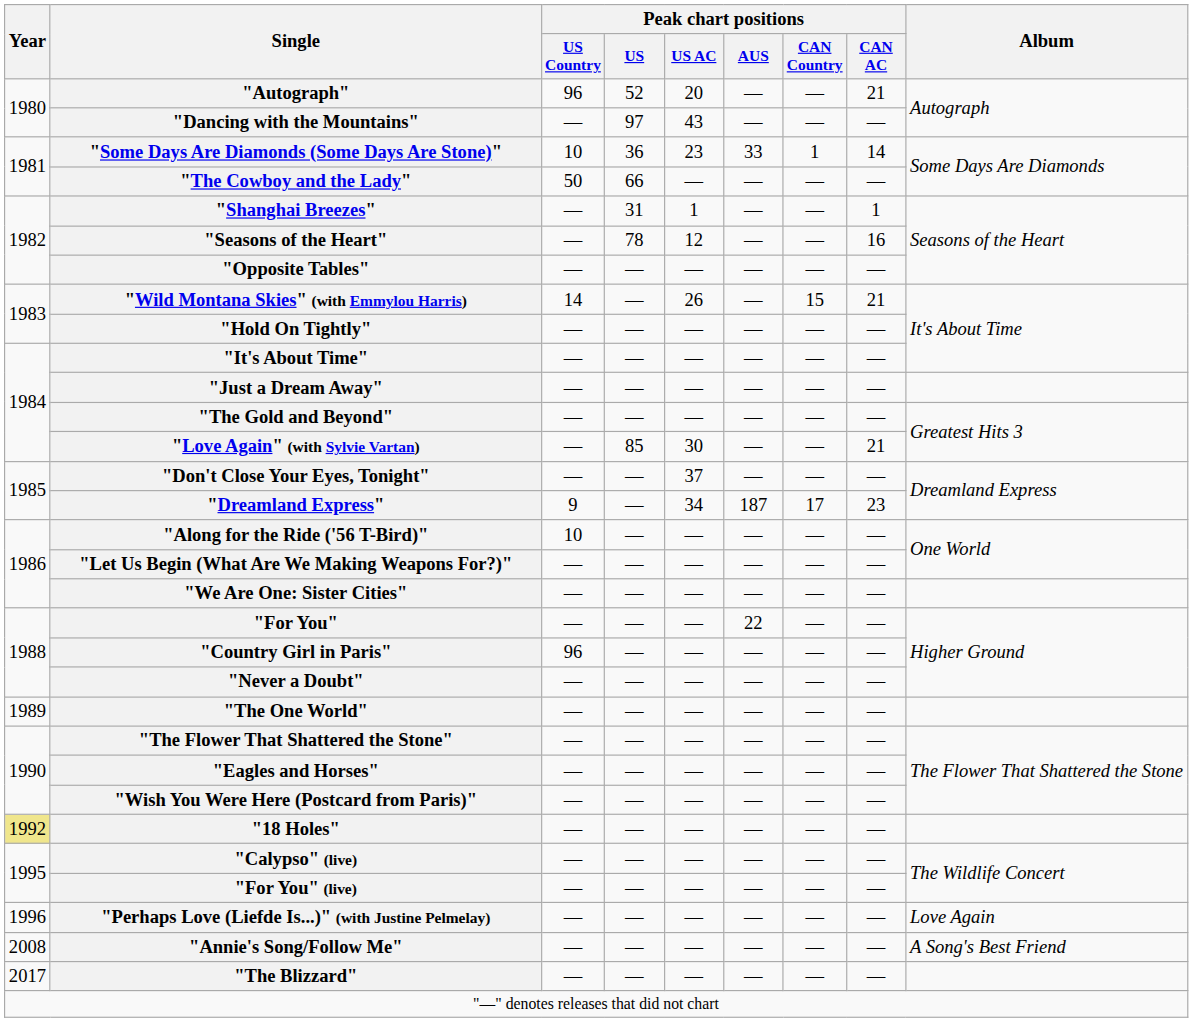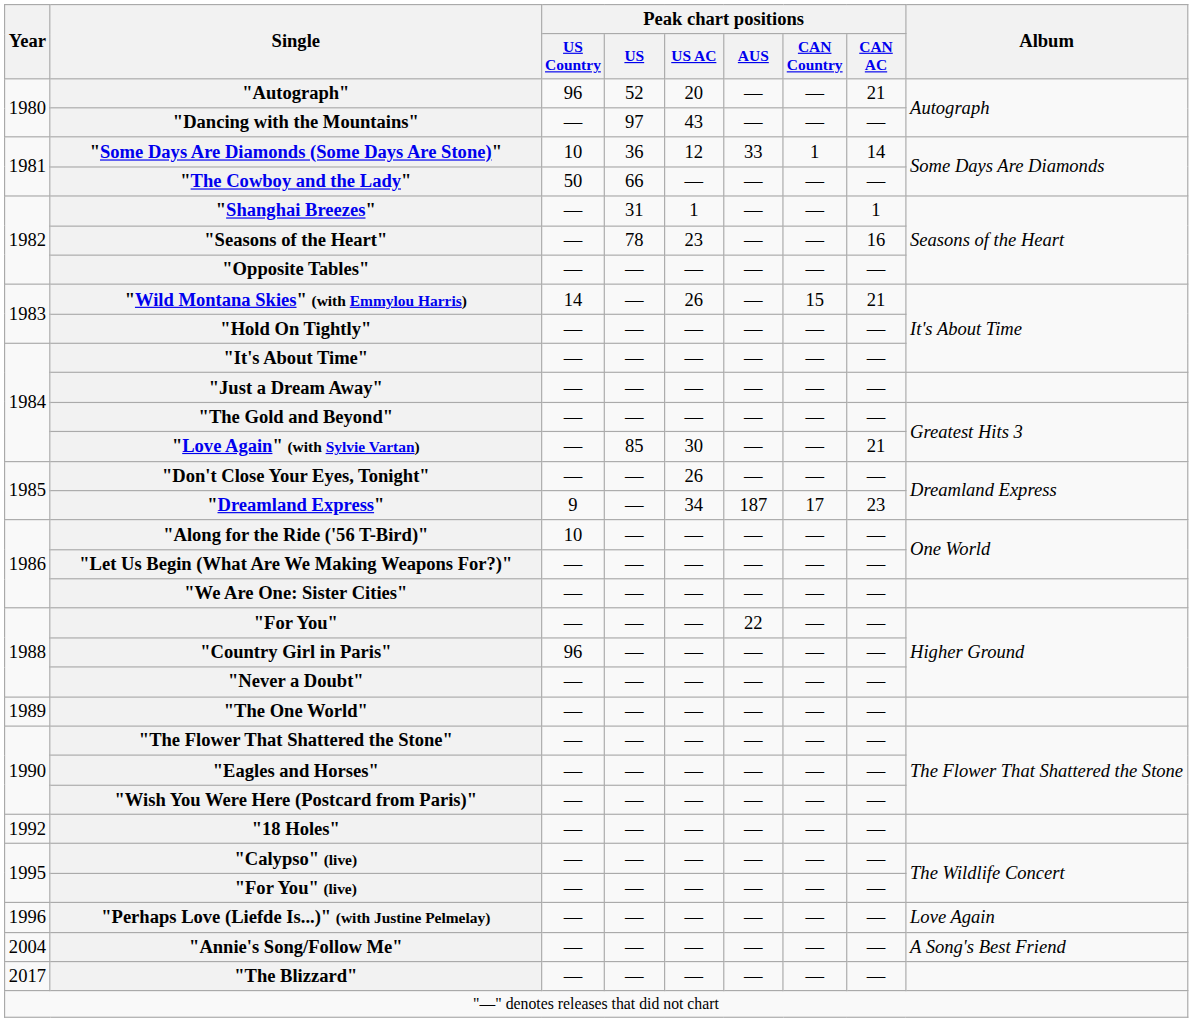"Some Days Are Diamonds (Some Days Are Stone)" | Peak chart positions / US AC: 23 -> 12
"Seasons of the Heart" | Peak chart positions / US AC: 12 -> 23
"Don't Close Your Eyes, Tonight" | Peak chart positions / US AC: 37 -> 26
"18 Holes" | Year: khaki background -> no background
"Annie's Song/Follow Me" | Year: 2008 -> 2004
